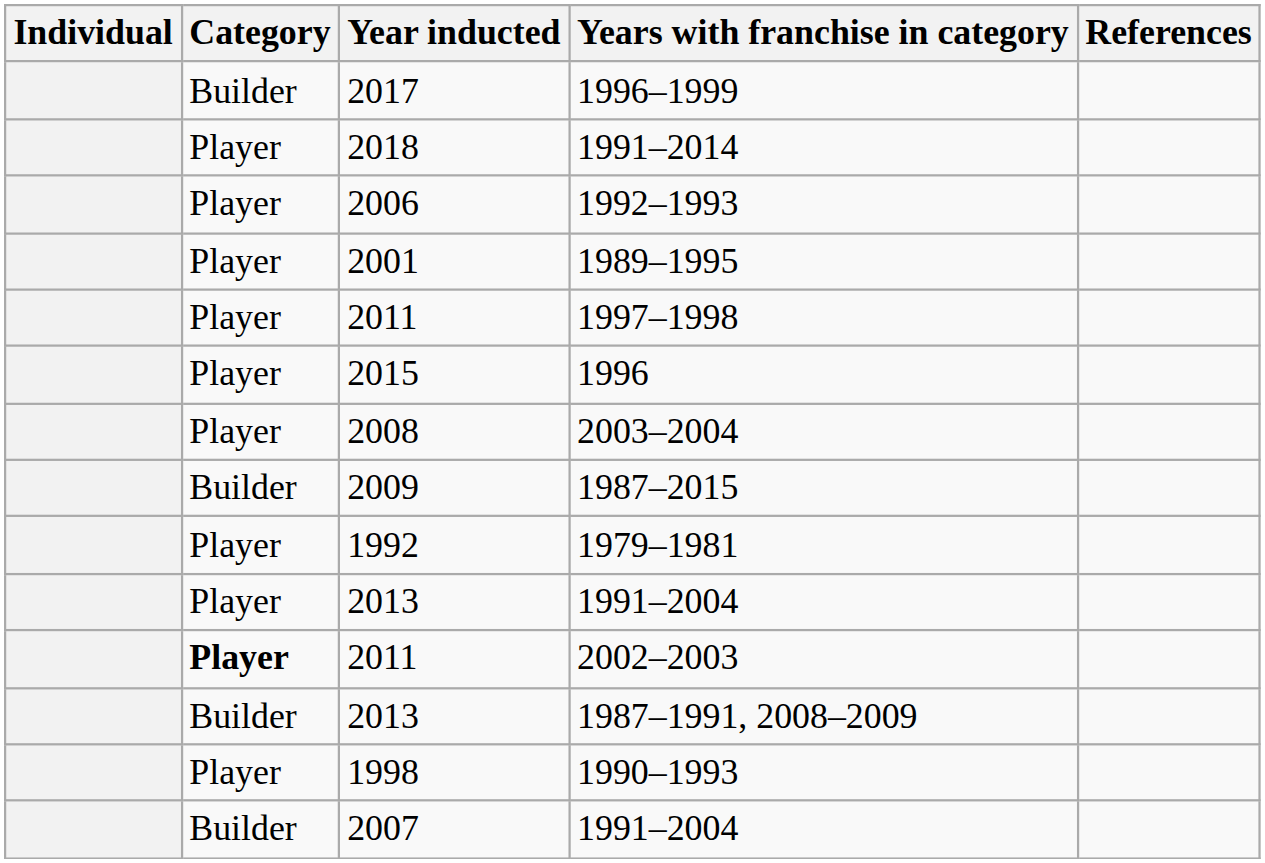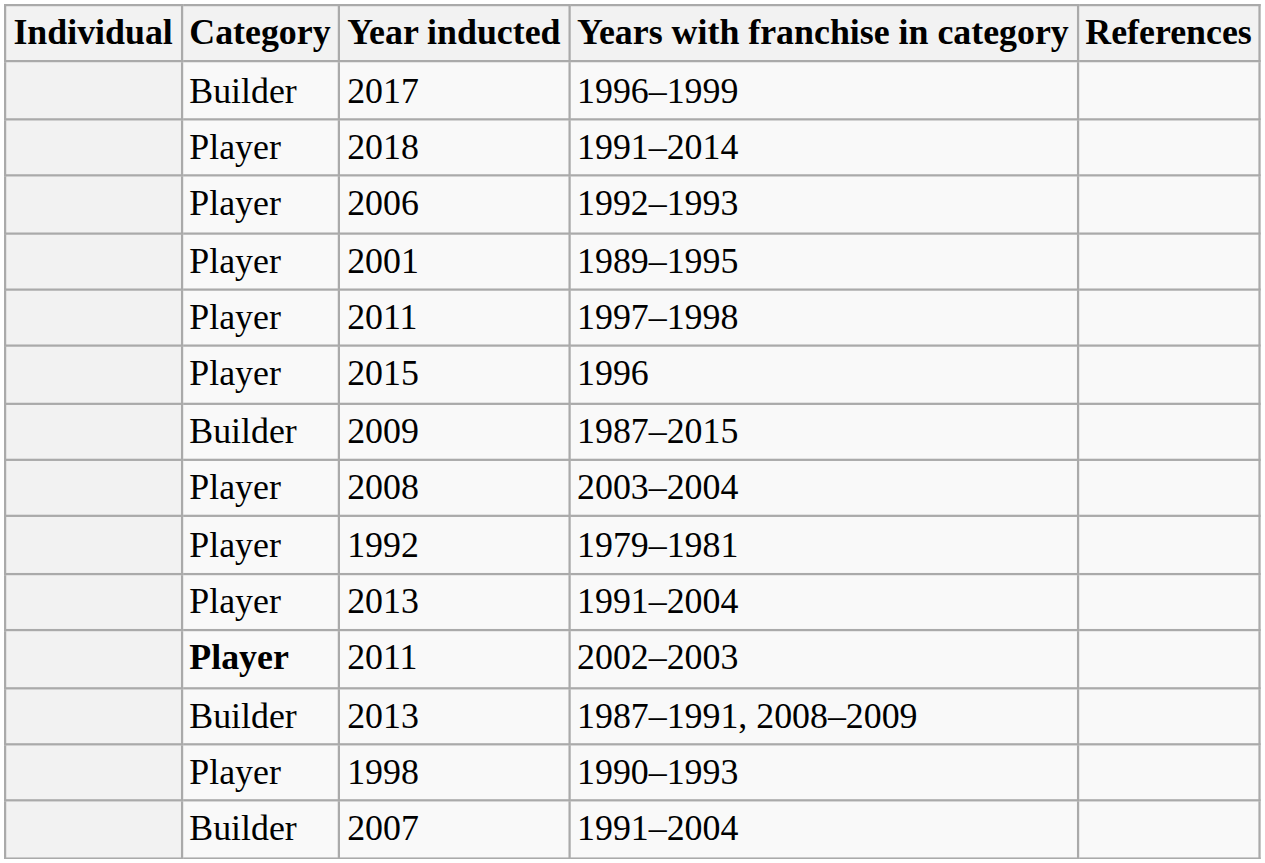rows swapped: 1987–2015 <-> 2003–2004
